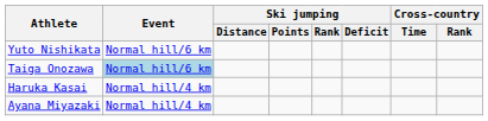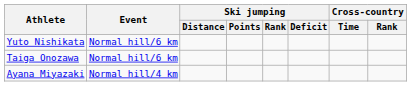Taiga Onozawa | Event: lightblue background -> no background
- row: Haruka Kasai | Normal hill/4 km
